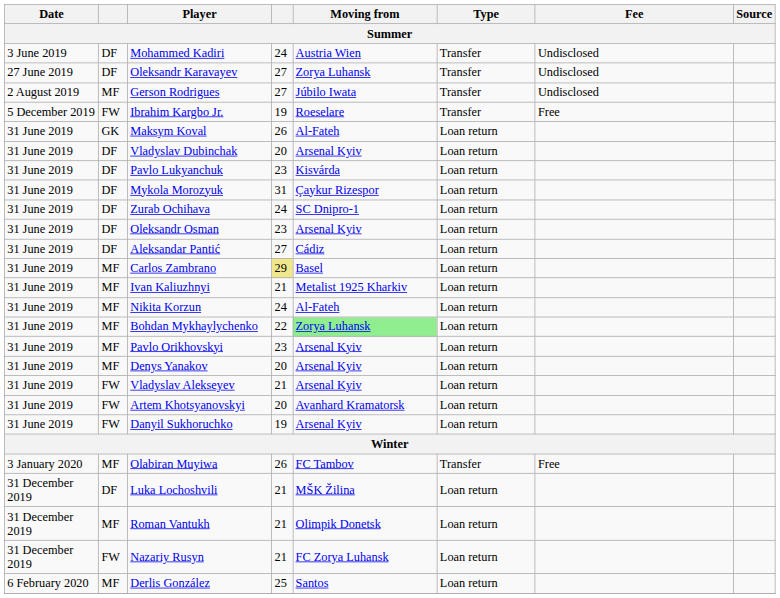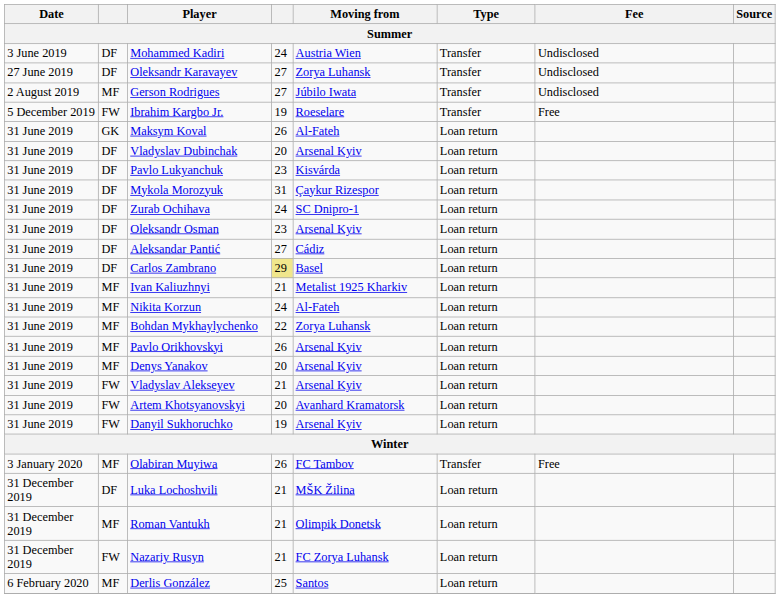Carlos Zambrano | column 2: MF -> DF
Bohdan Mykhaylychenko | Moving from: lightgreen background -> no background
Pavlo Orikhovskyi | column 4: 23 -> 26
